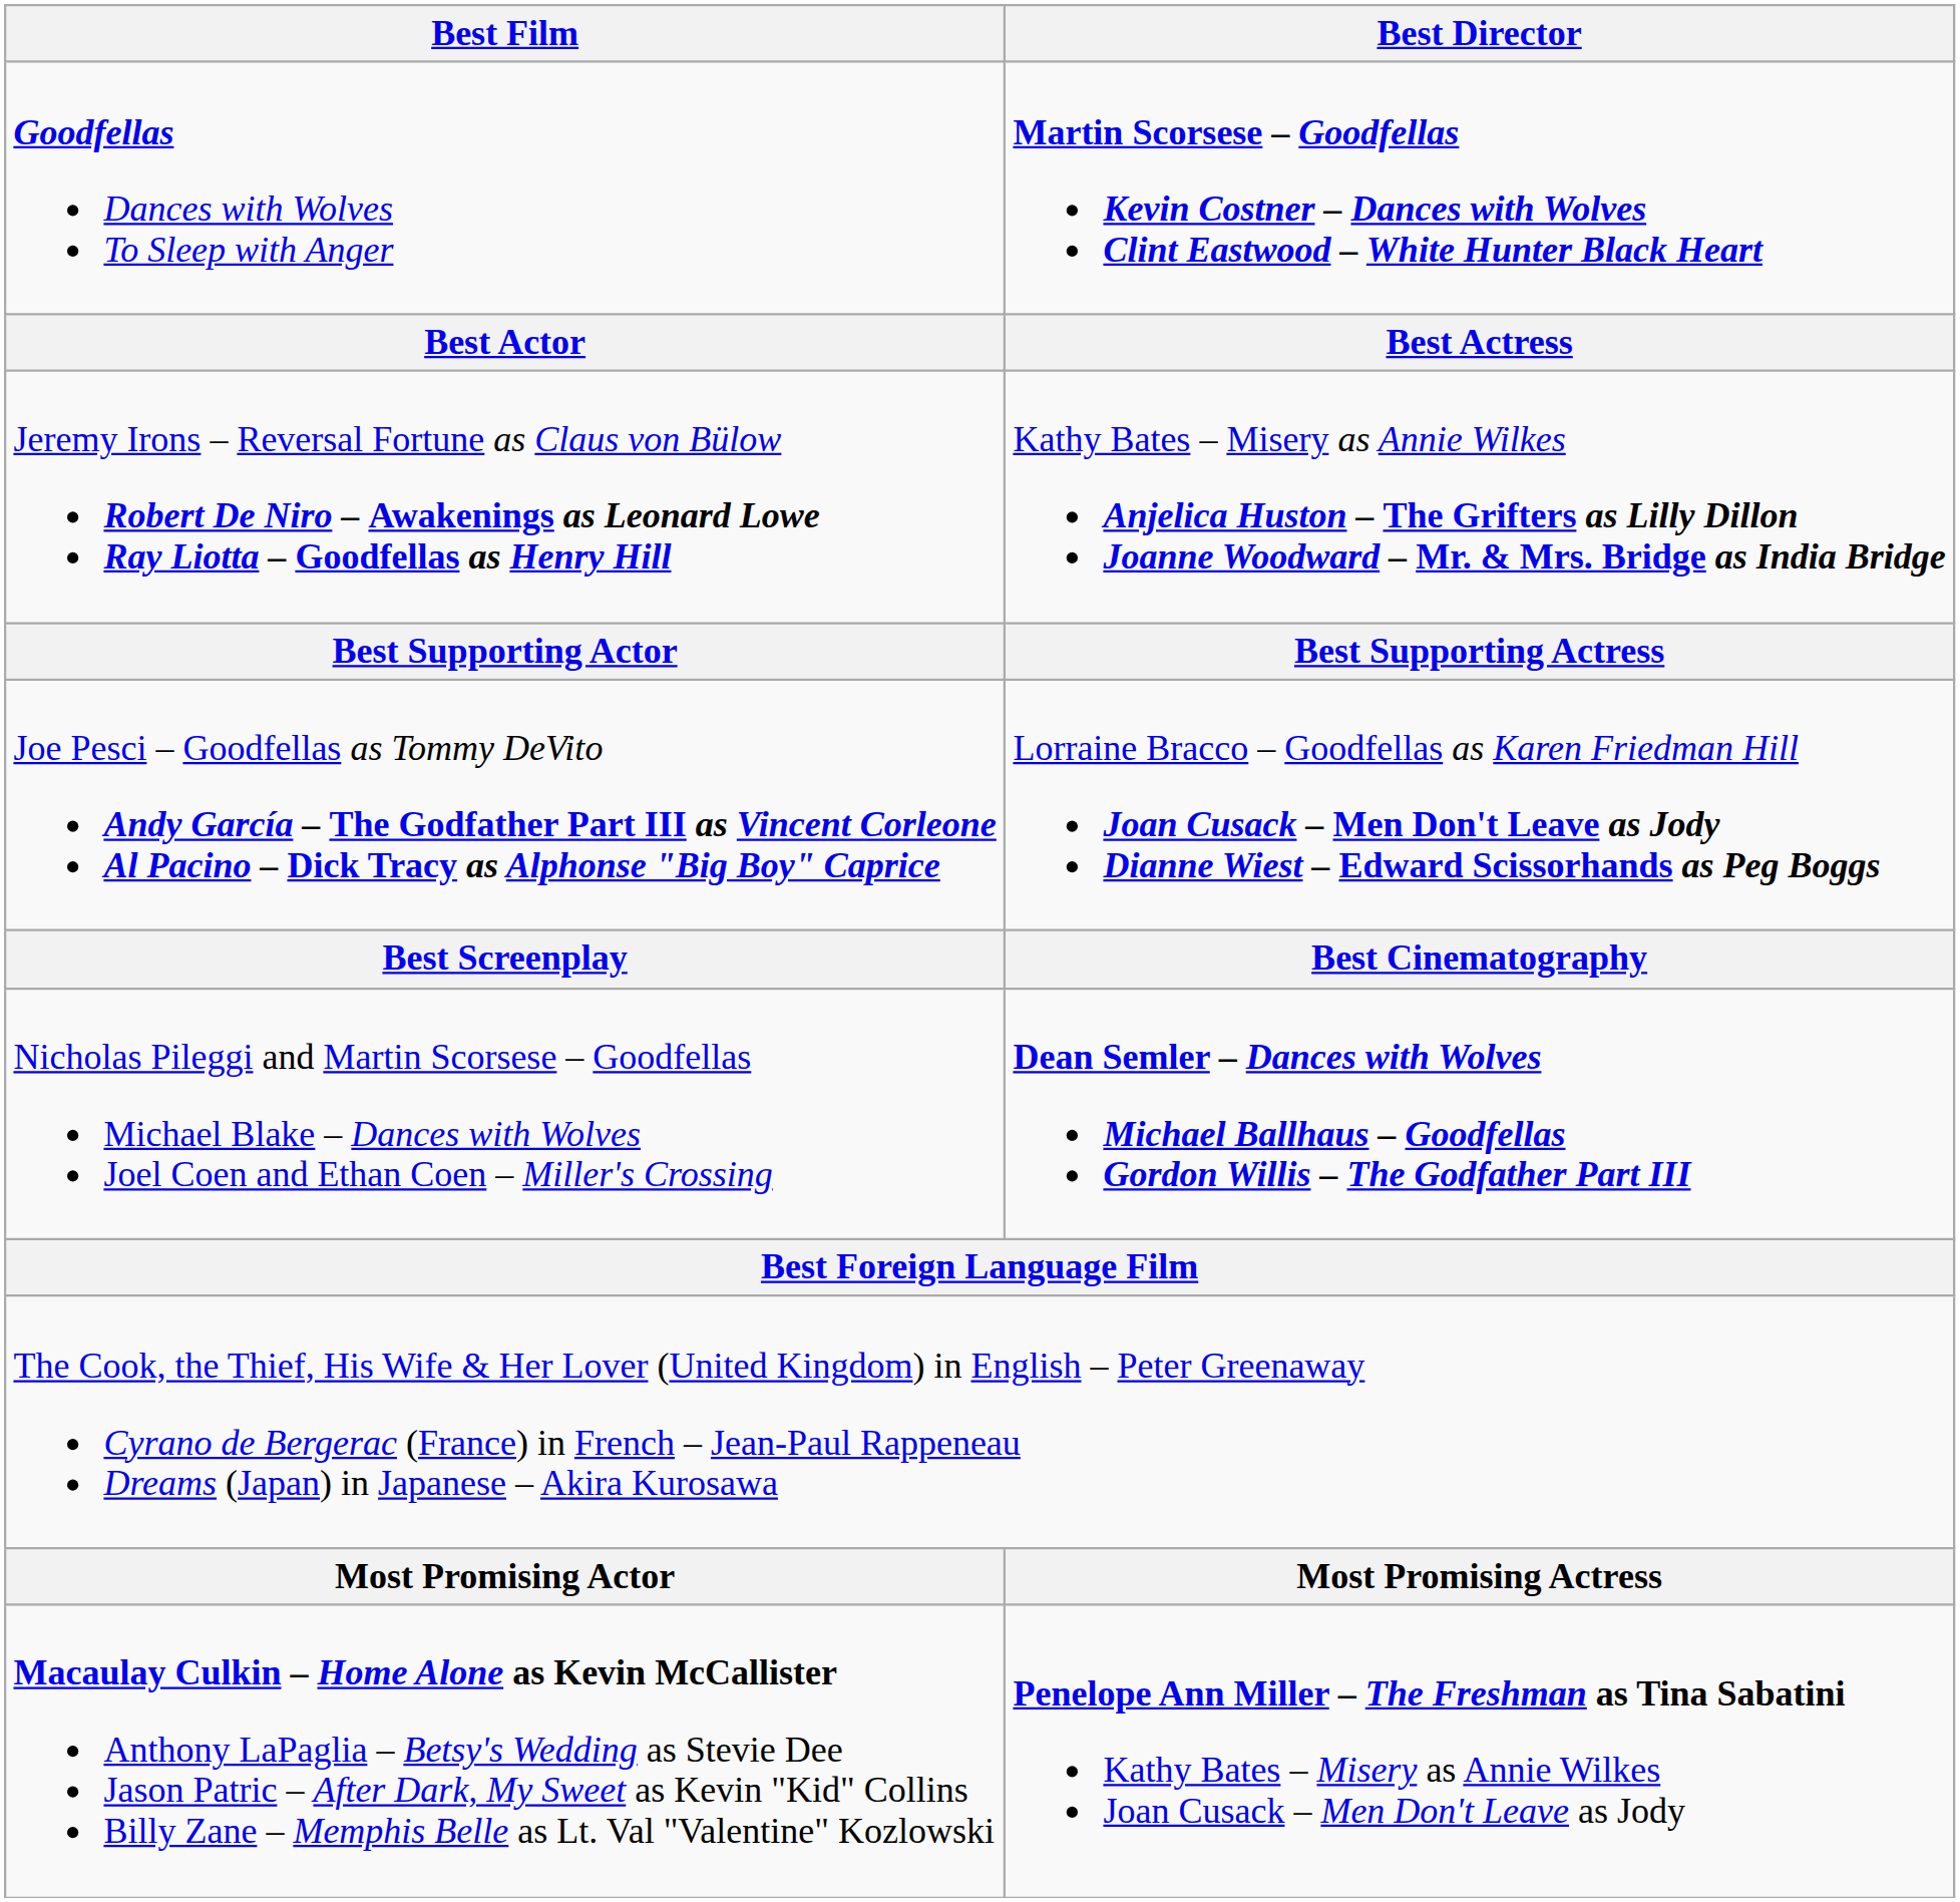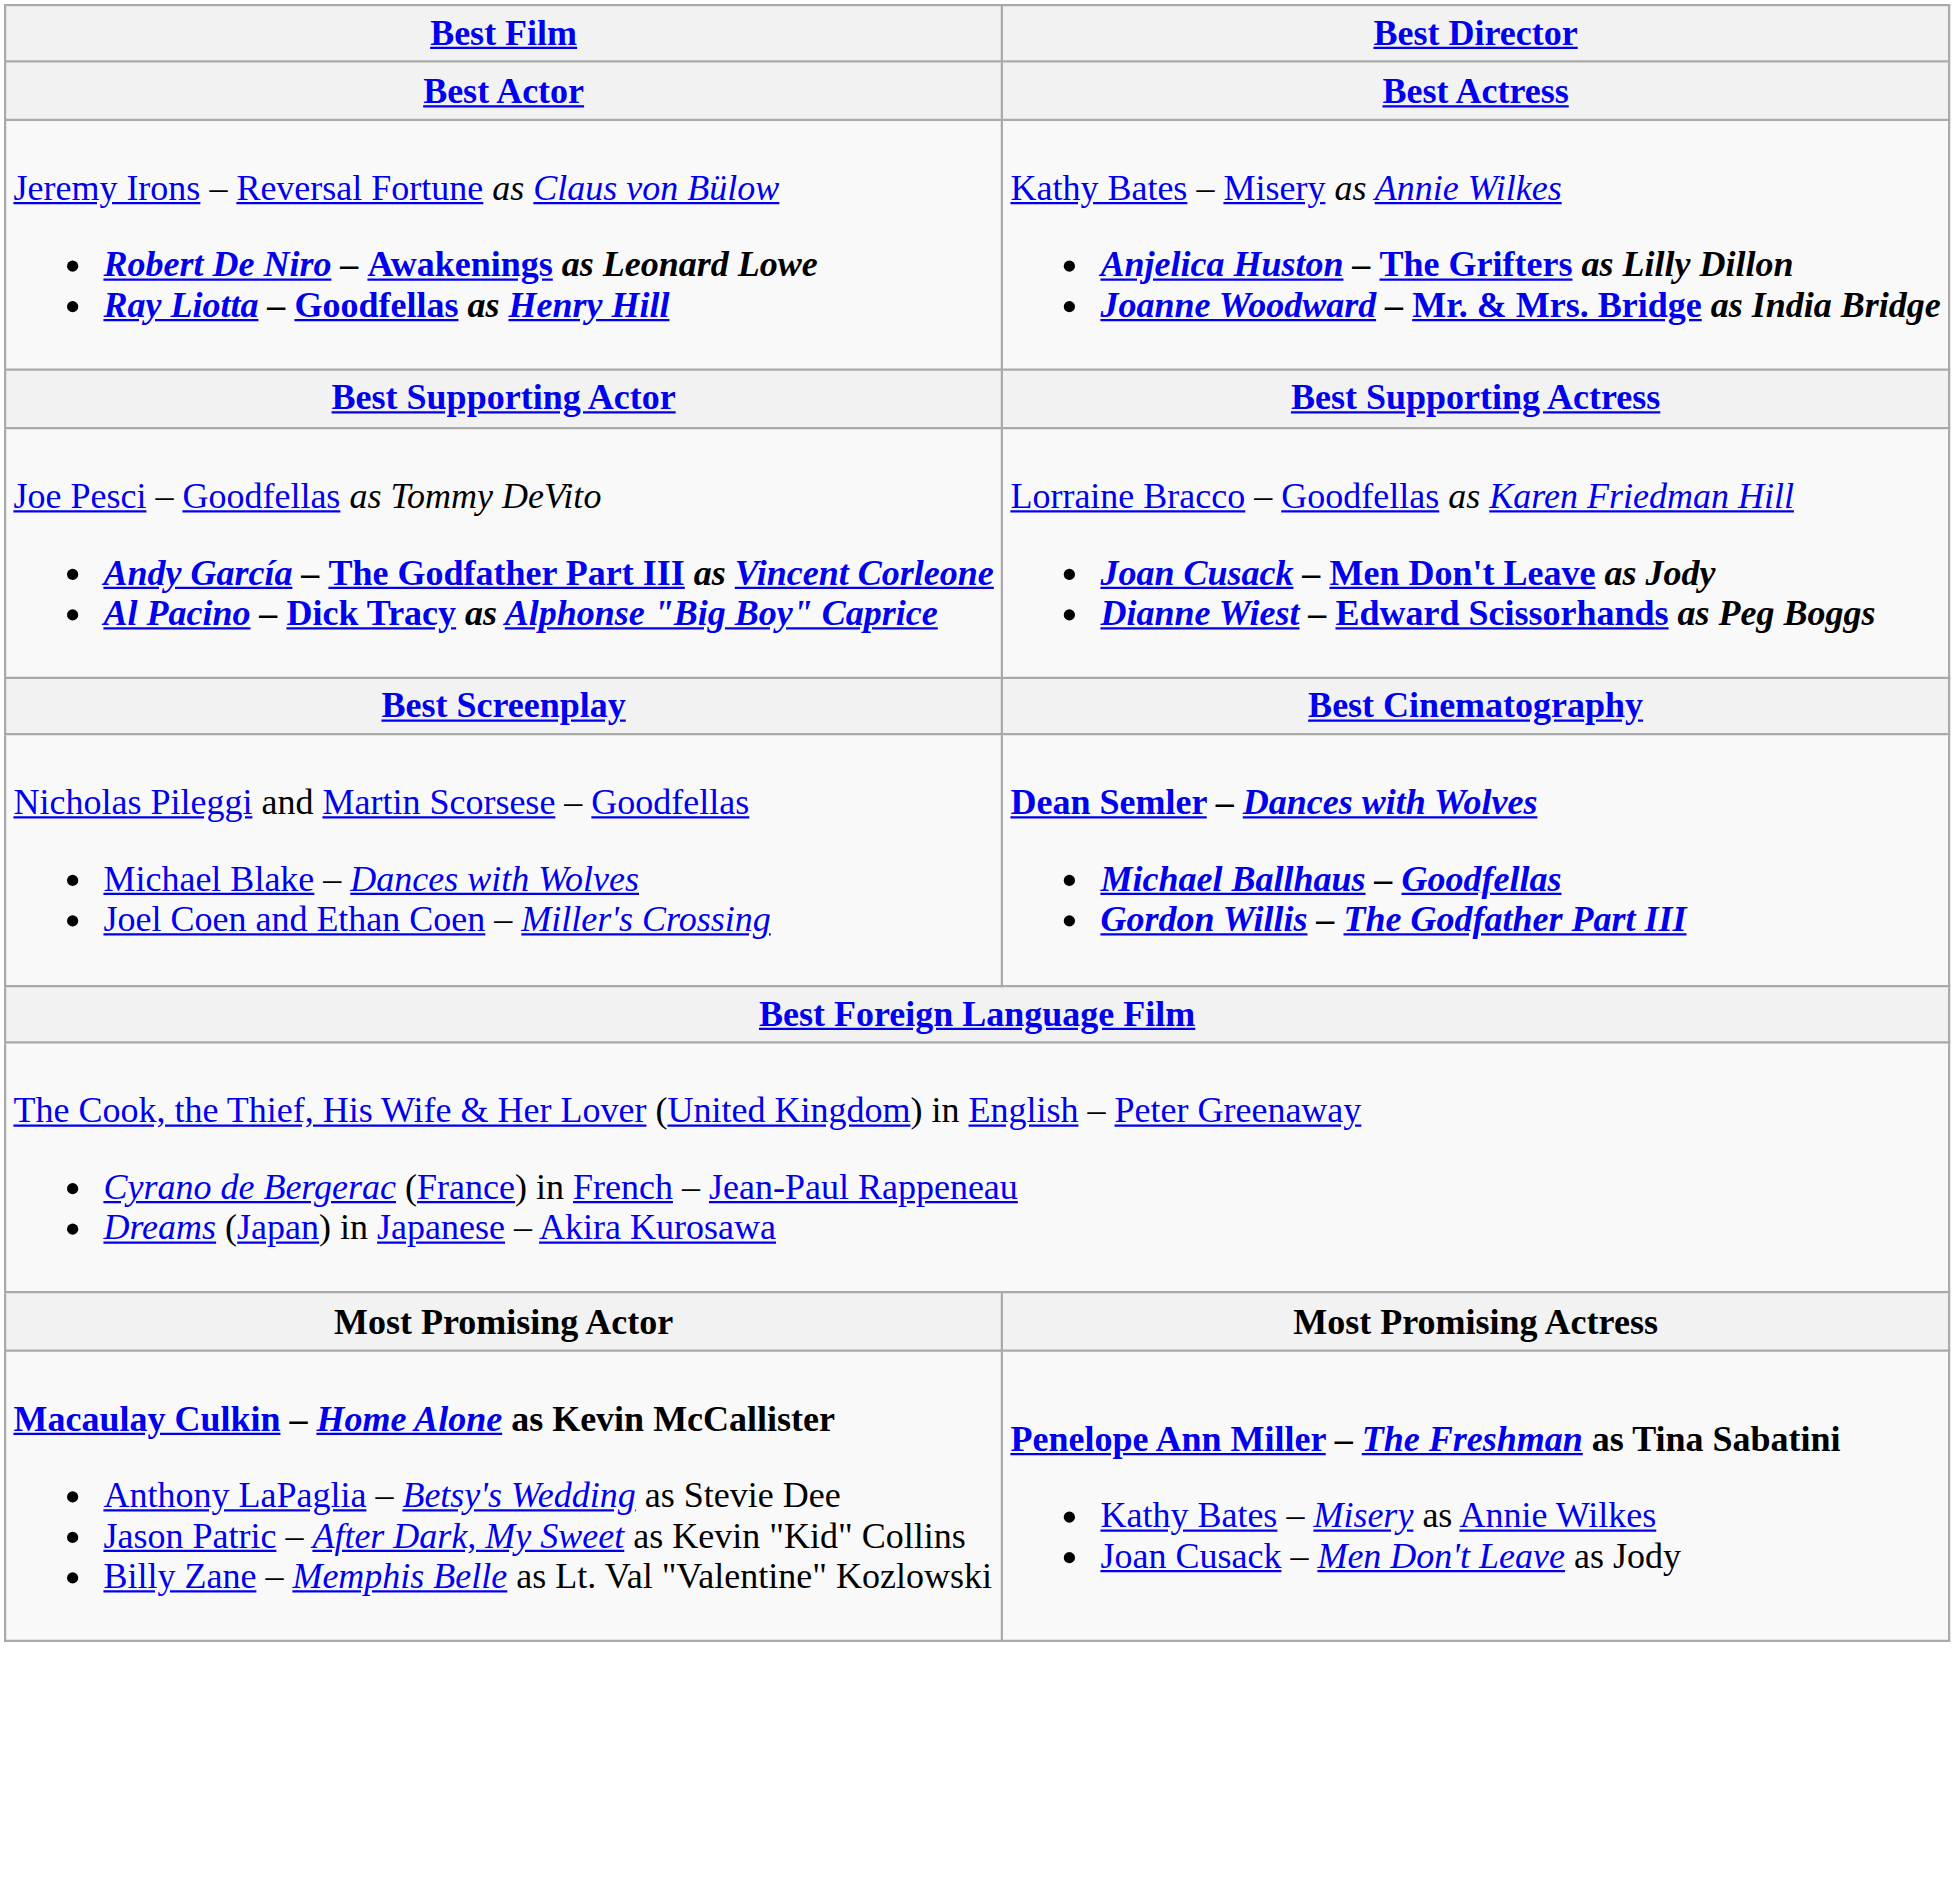- row: Goodfellas Dances with Wolves To Sleep with Anger | Martin Scorsese – Goodfellas Kevin Costner – Dances with Wolves Clint Eastwood – White Hunter Black Heart
